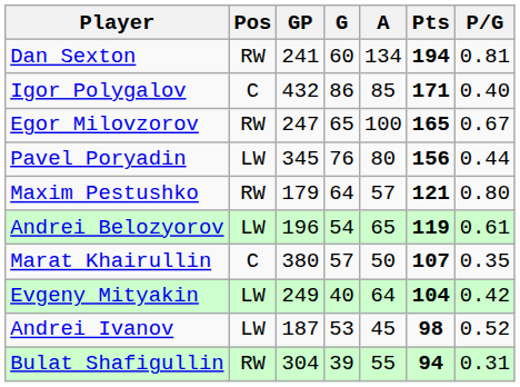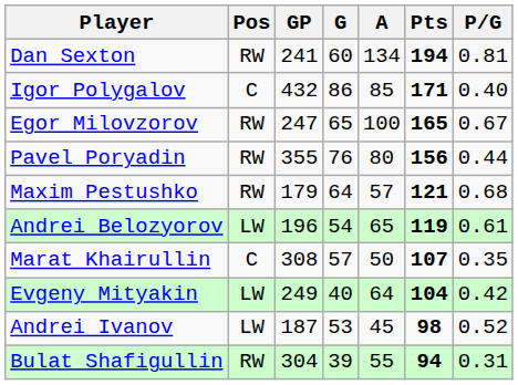Pavel Poryadin | Pos: LW -> RW
Pavel Poryadin | GP: 345 -> 355
Maxim Pestushko | P/G: 0.80 -> 0.68
Marat Khairullin | GP: 380 -> 308
